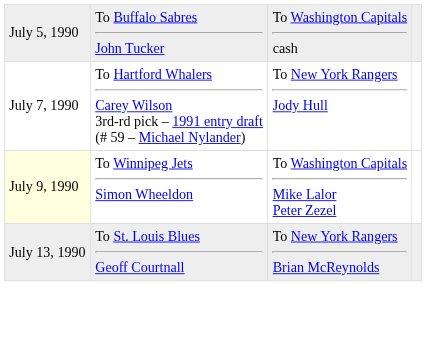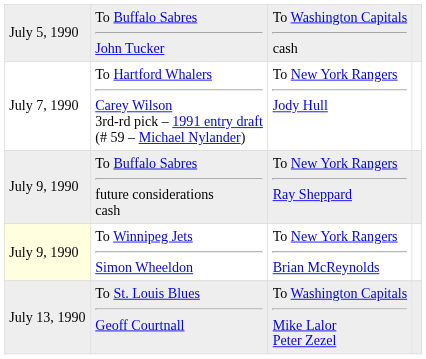+ row: July 9, 1990 | To Buffalo Sabres future considerations cash | To New York Rangers Ray Sheppard
To Winnipeg Jets Simon Wheeldon | column 3: To Washington Capitals Mike Lalor Peter Zezel -> To New York Rangers Brian McReynolds
To St. Louis Blues Geoff Courtnall | column 3: To New York Rangers Brian McReynolds -> To Washington Capitals Mike Lalor Peter Zezel
